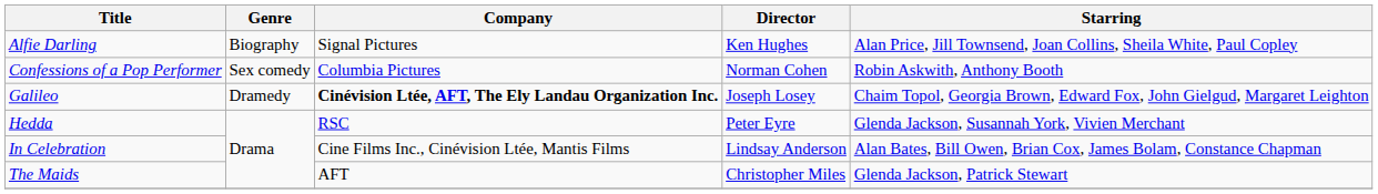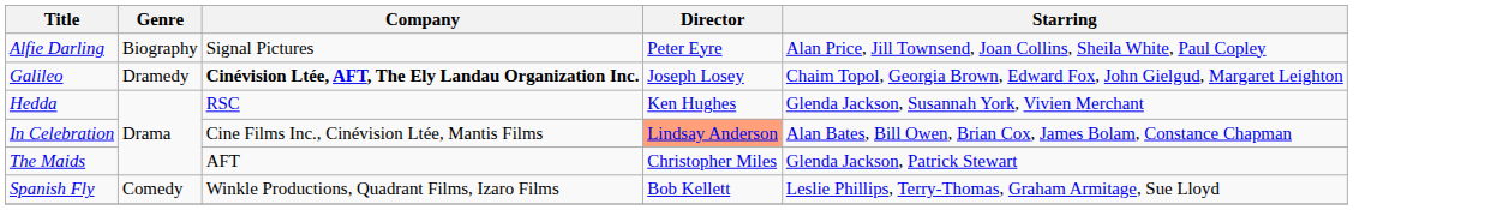Alfie Darling | Director: Ken Hughes -> Peter Eyre
- row: Confessions of a Pop Performer | Sex comedy | Columbia Pictures | Norman Cohen | Robin Askwith, Anthony Booth
Hedda | Director: Peter Eyre -> Ken Hughes
In Celebration | Director: no background -> lightsalmon background
+ row: Spanish Fly | Comedy | Winkle Productions, Quadrant Films, Izaro Films | Bob Kellett | Leslie Phillips, Terry-Thomas, Graham Armitage, Sue Lloyd
